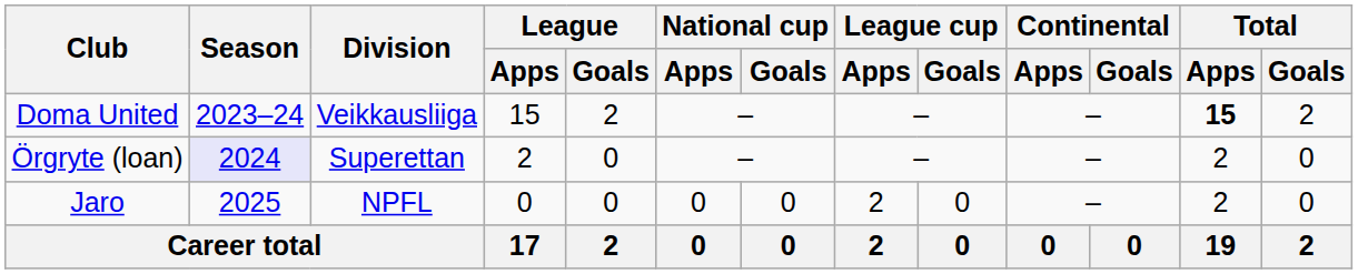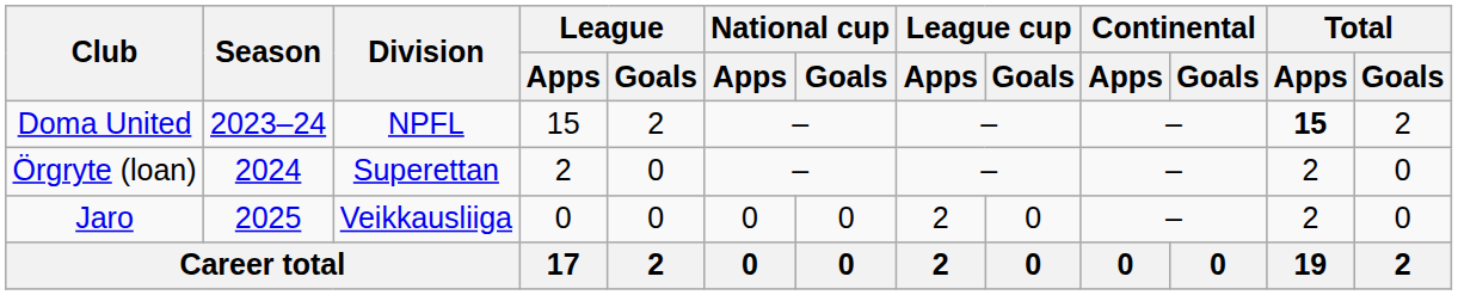Doma United | Division: Veikkausliiga -> NPFL
Örgryte (loan) | Season: lavender background -> no background
Jaro | Division: NPFL -> Veikkausliiga
